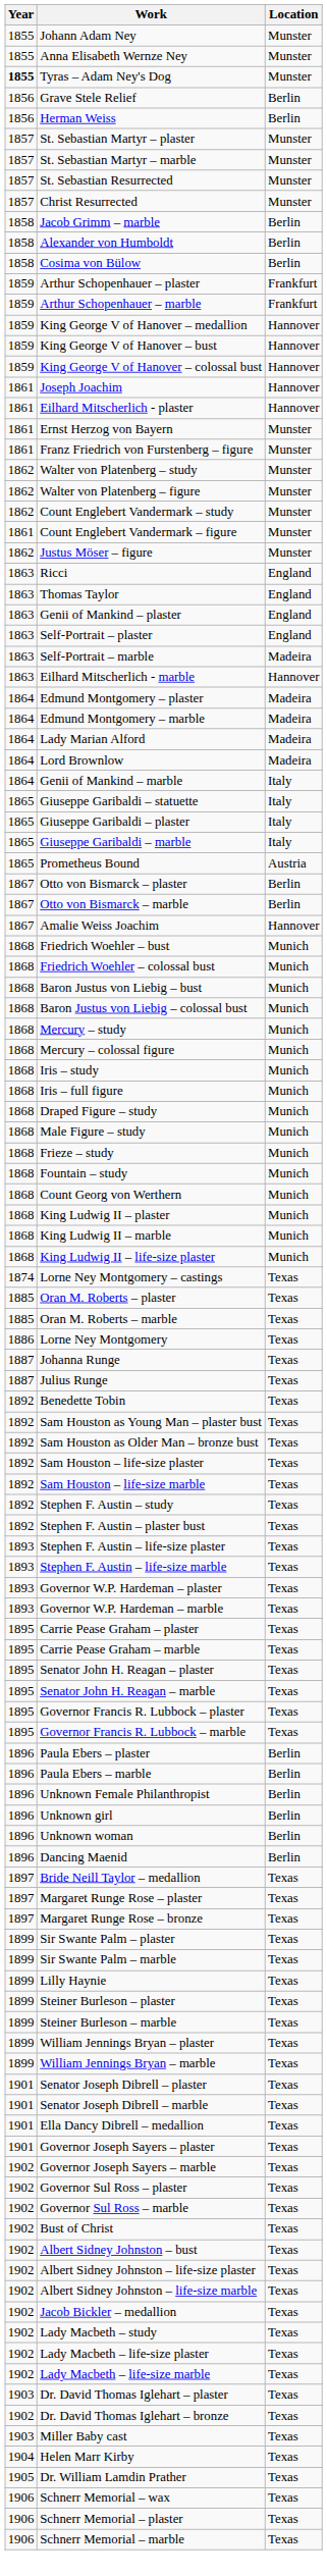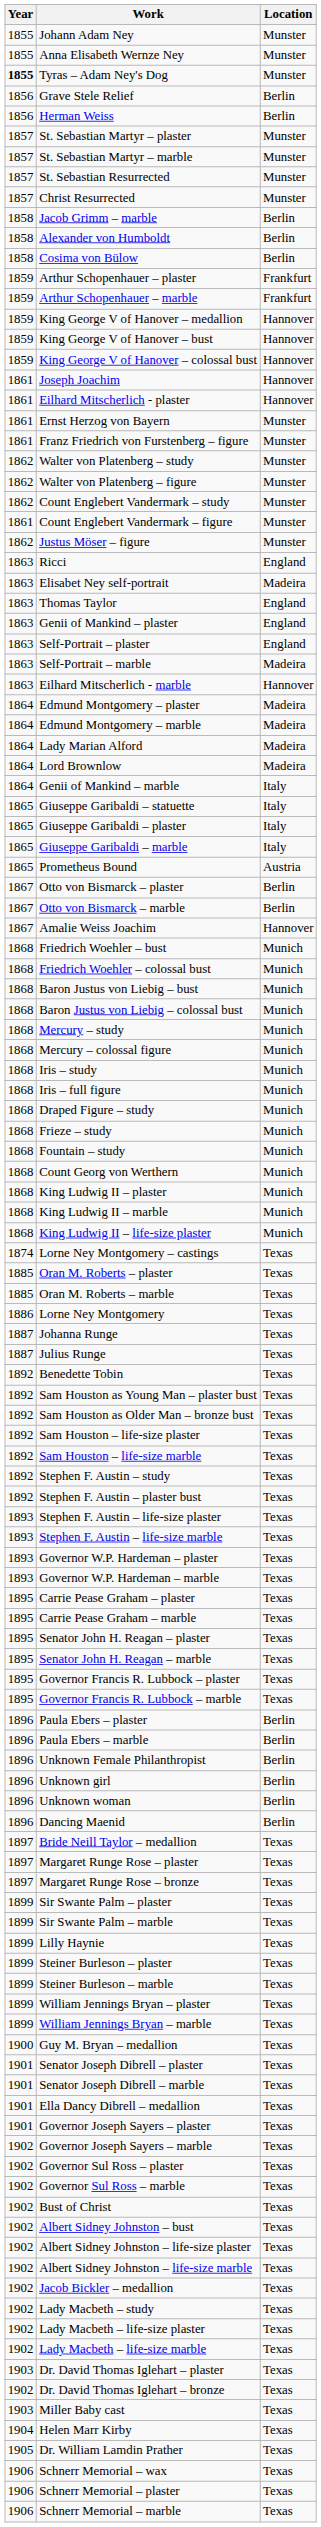+ row: 1863 | Elisabet Ney self-portrait | Madeira
- row: 1868 | Male Figure – study | Munich
+ row: 1900 | Guy M. Bryan – medallion | Texas
